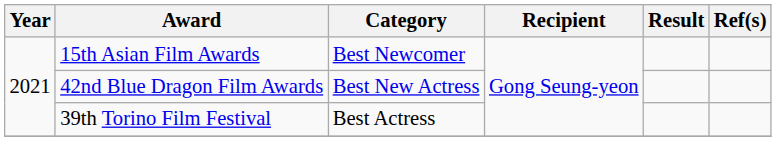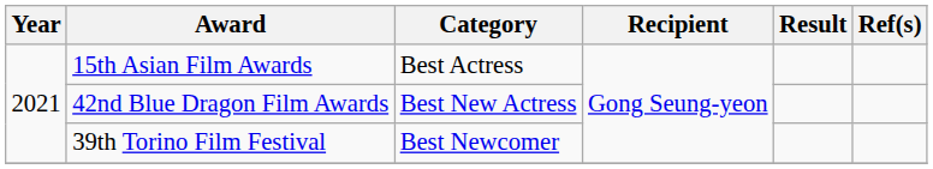15th Asian Film Awards | Category: Best Newcomer -> Best Actress
39th Torino Film Festival | Category: Best Actress -> Best Newcomer
